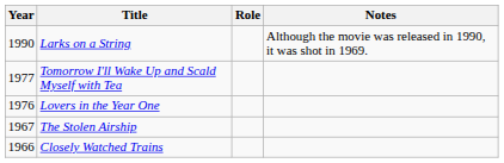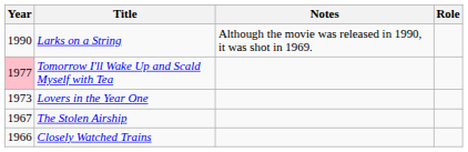columns swapped: Role <-> Notes
Tomorrow I'll Wake Up and Scald Myself with Tea | Year: no background -> pink background
Lovers in the Year One | Year: 1976 -> 1973
